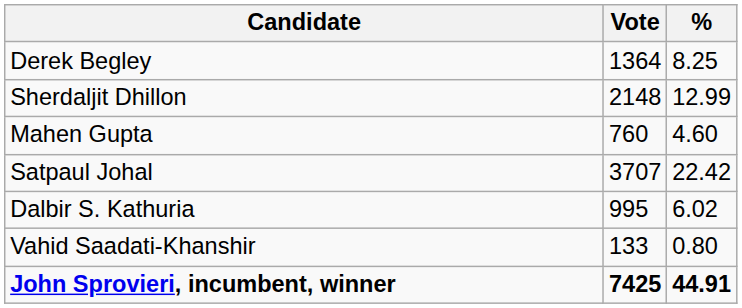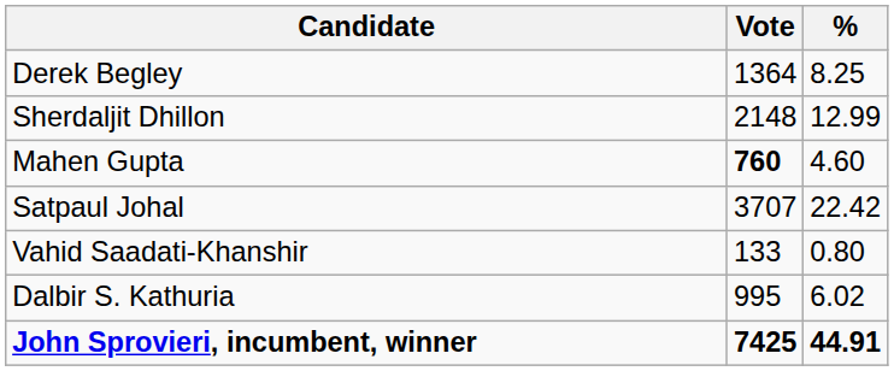Mahen Gupta | Vote: normal -> bold
rows swapped: Dalbir S. Kathuria <-> Vahid Saadati-Khanshir
